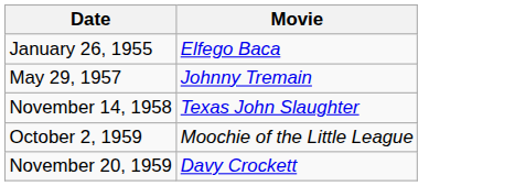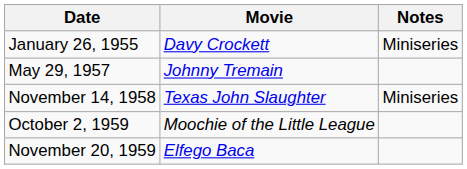+ column: Notes | Miniseries | Miniseries
January 26, 1955 | Movie: Elfego Baca -> Davy Crockett
November 20, 1959 | Movie: Davy Crockett -> Elfego Baca
